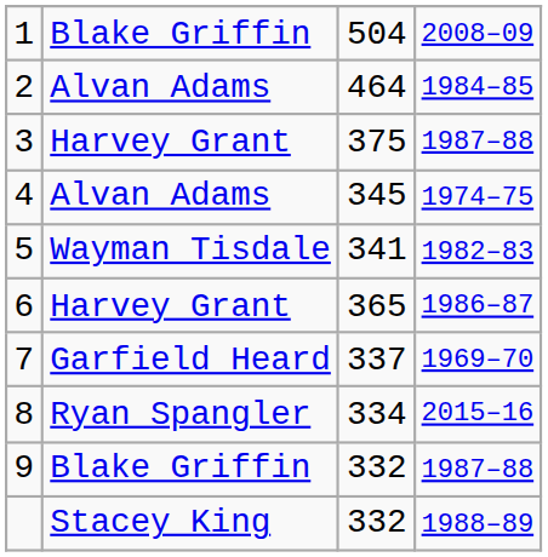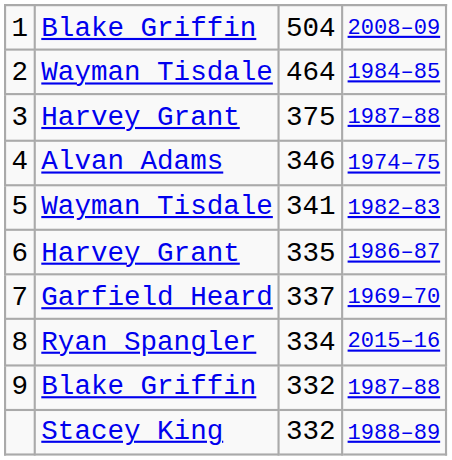2 | column 2: Alvan Adams -> Wayman Tisdale
4 | column 3: 345 -> 346
6 | column 3: 365 -> 335
